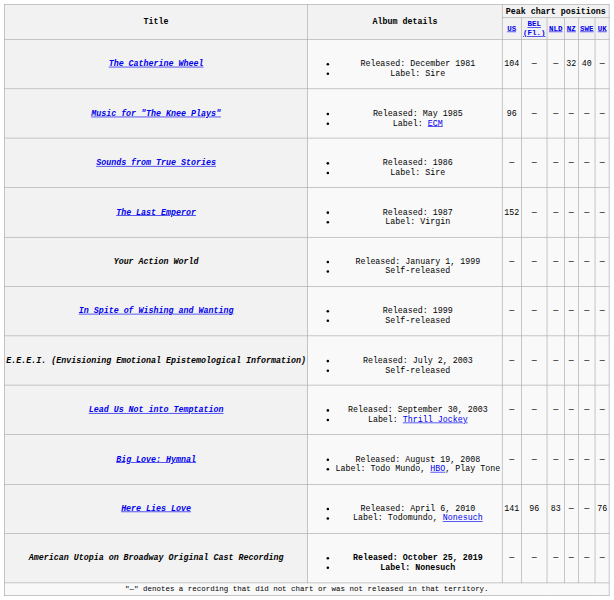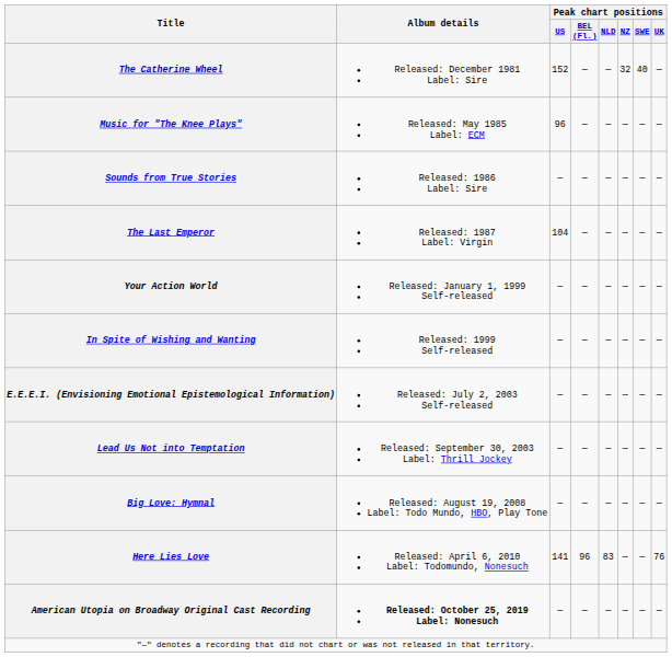The Catherine Wheel | Peak chart positions / US: 104 -> 152
The Last Emperor | Peak chart positions / US: 152 -> 104
